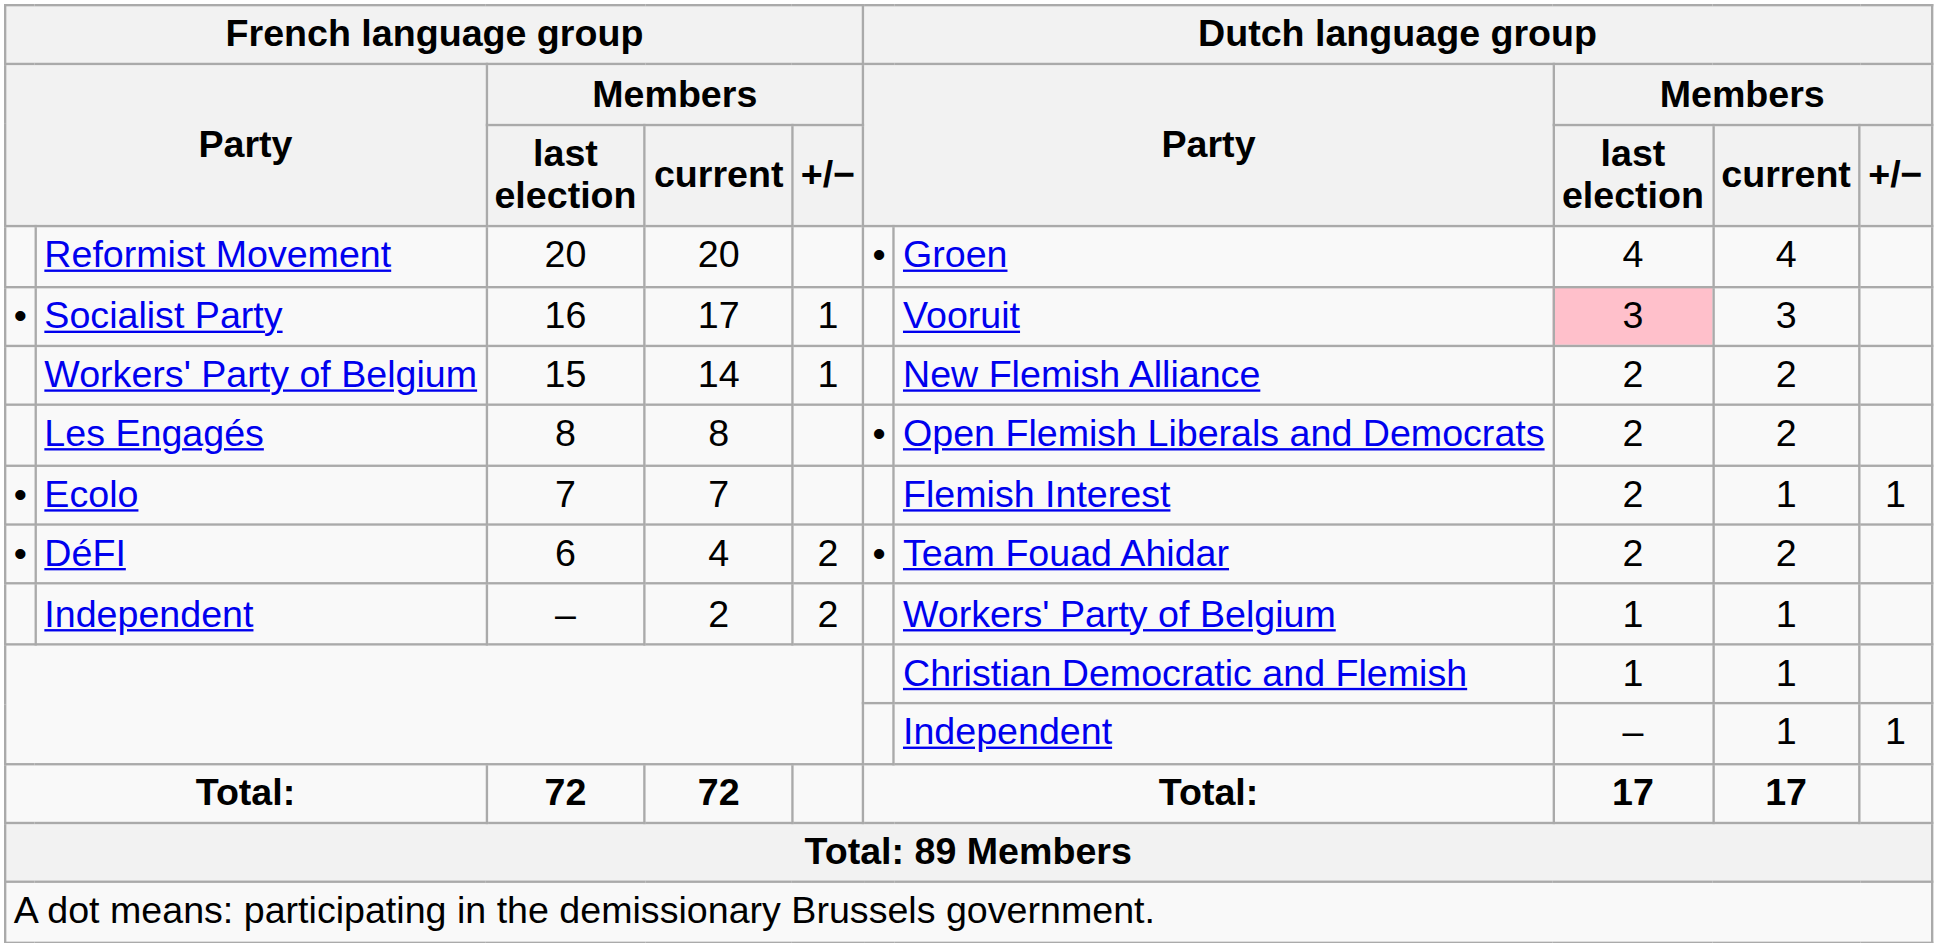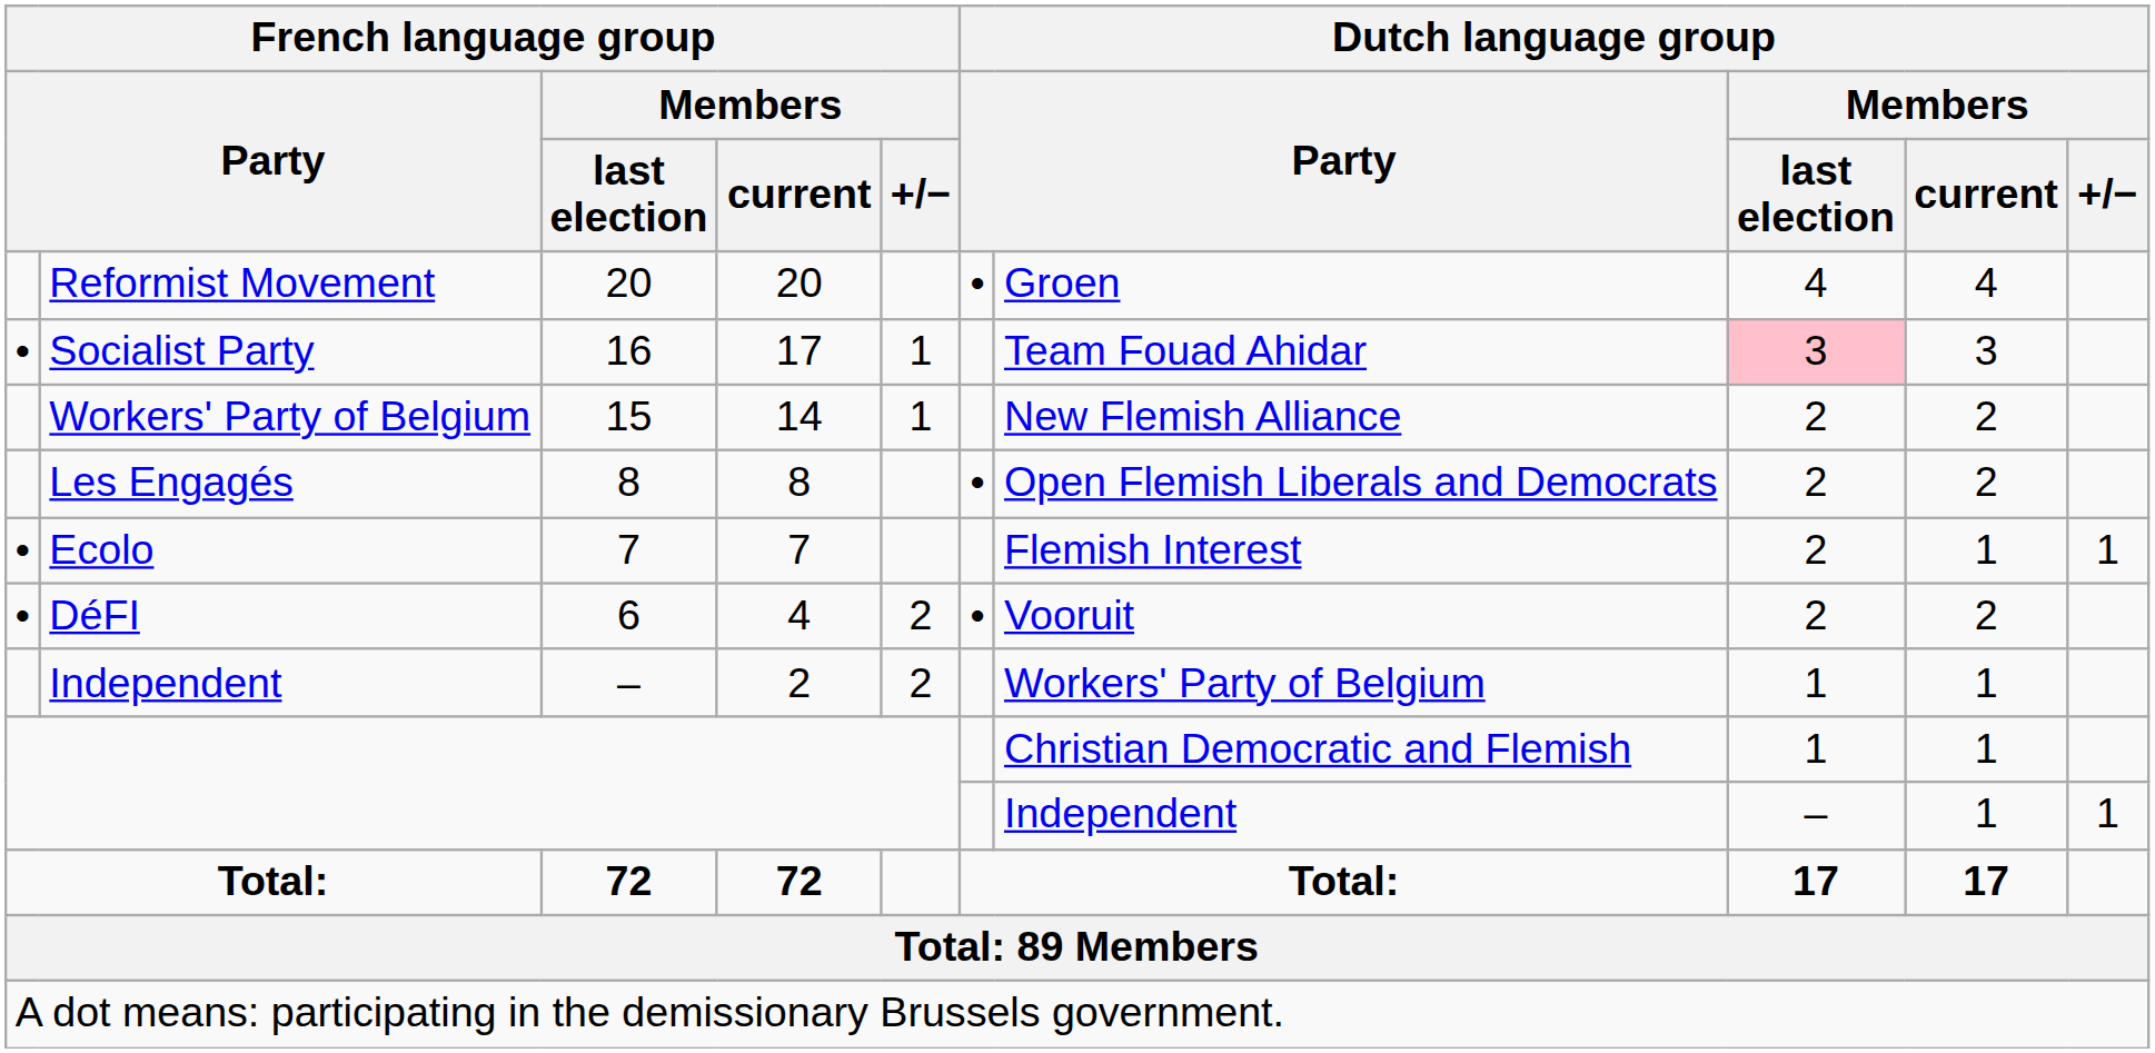Socialist Party | column 7: Vooruit -> Team Fouad Ahidar
DéFI | column 7: Team Fouad Ahidar -> Vooruit
